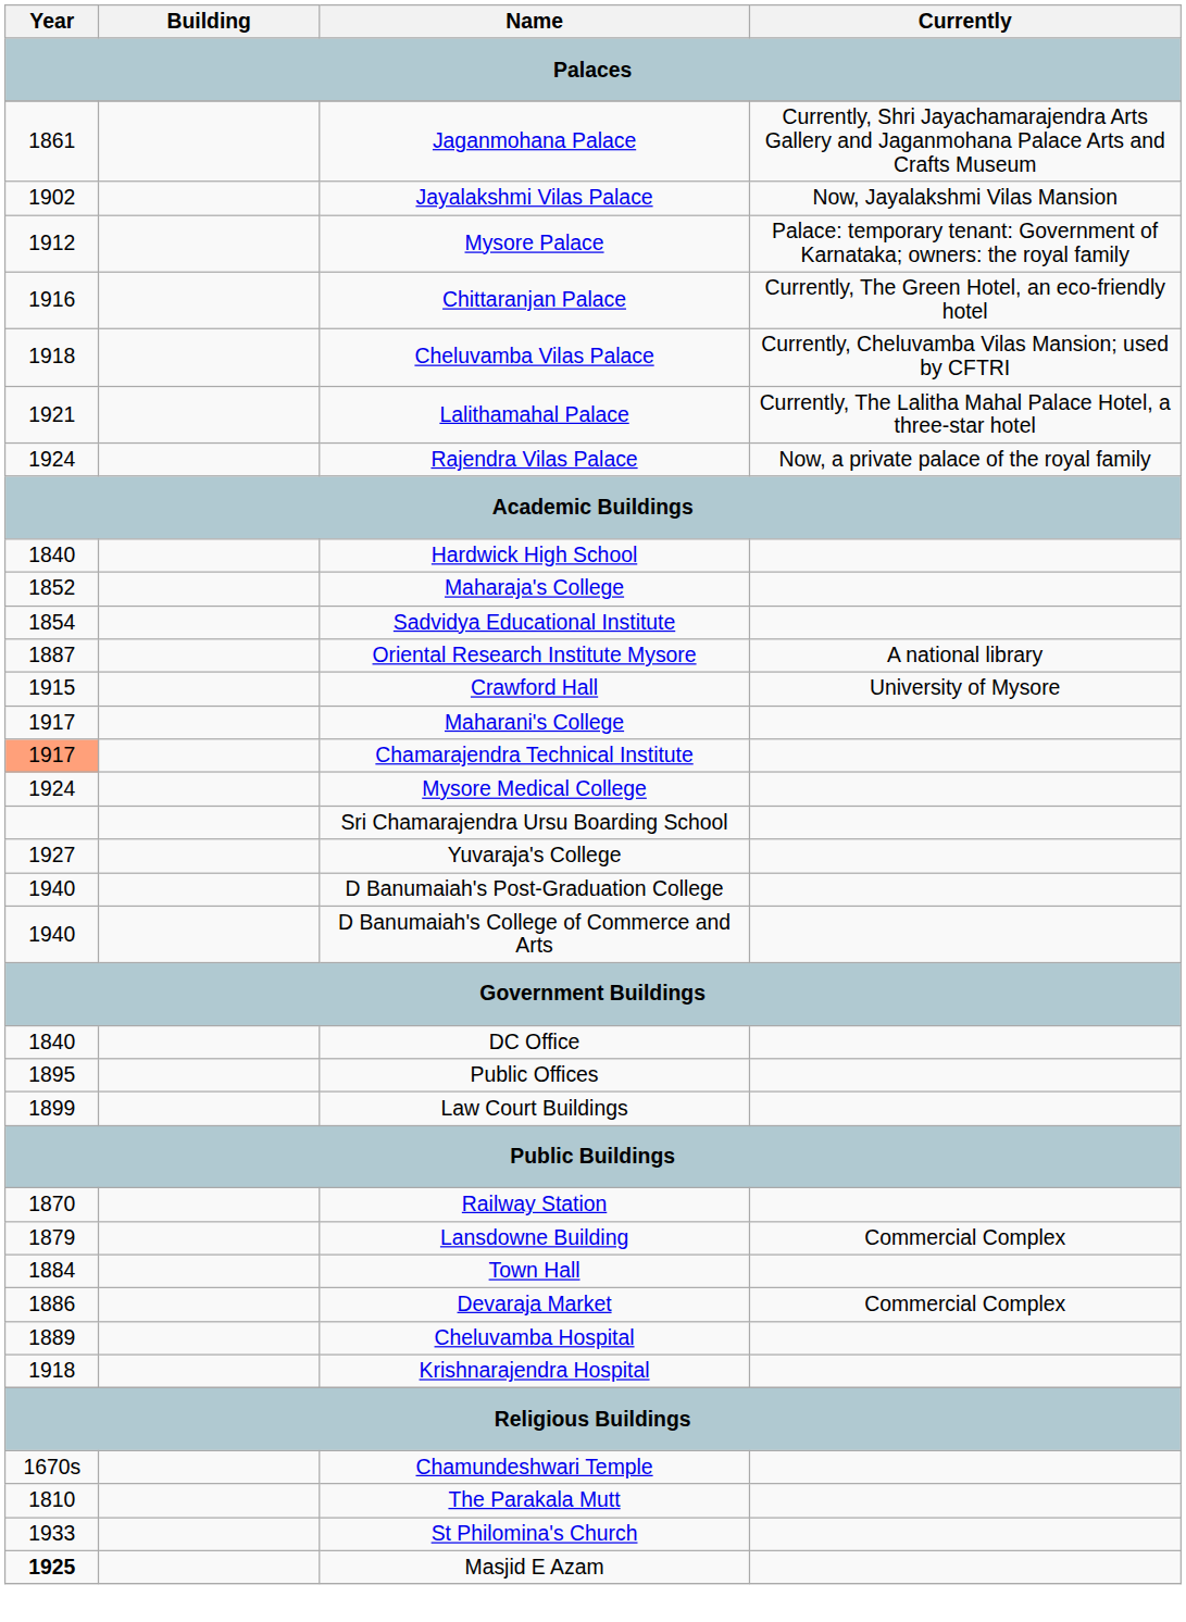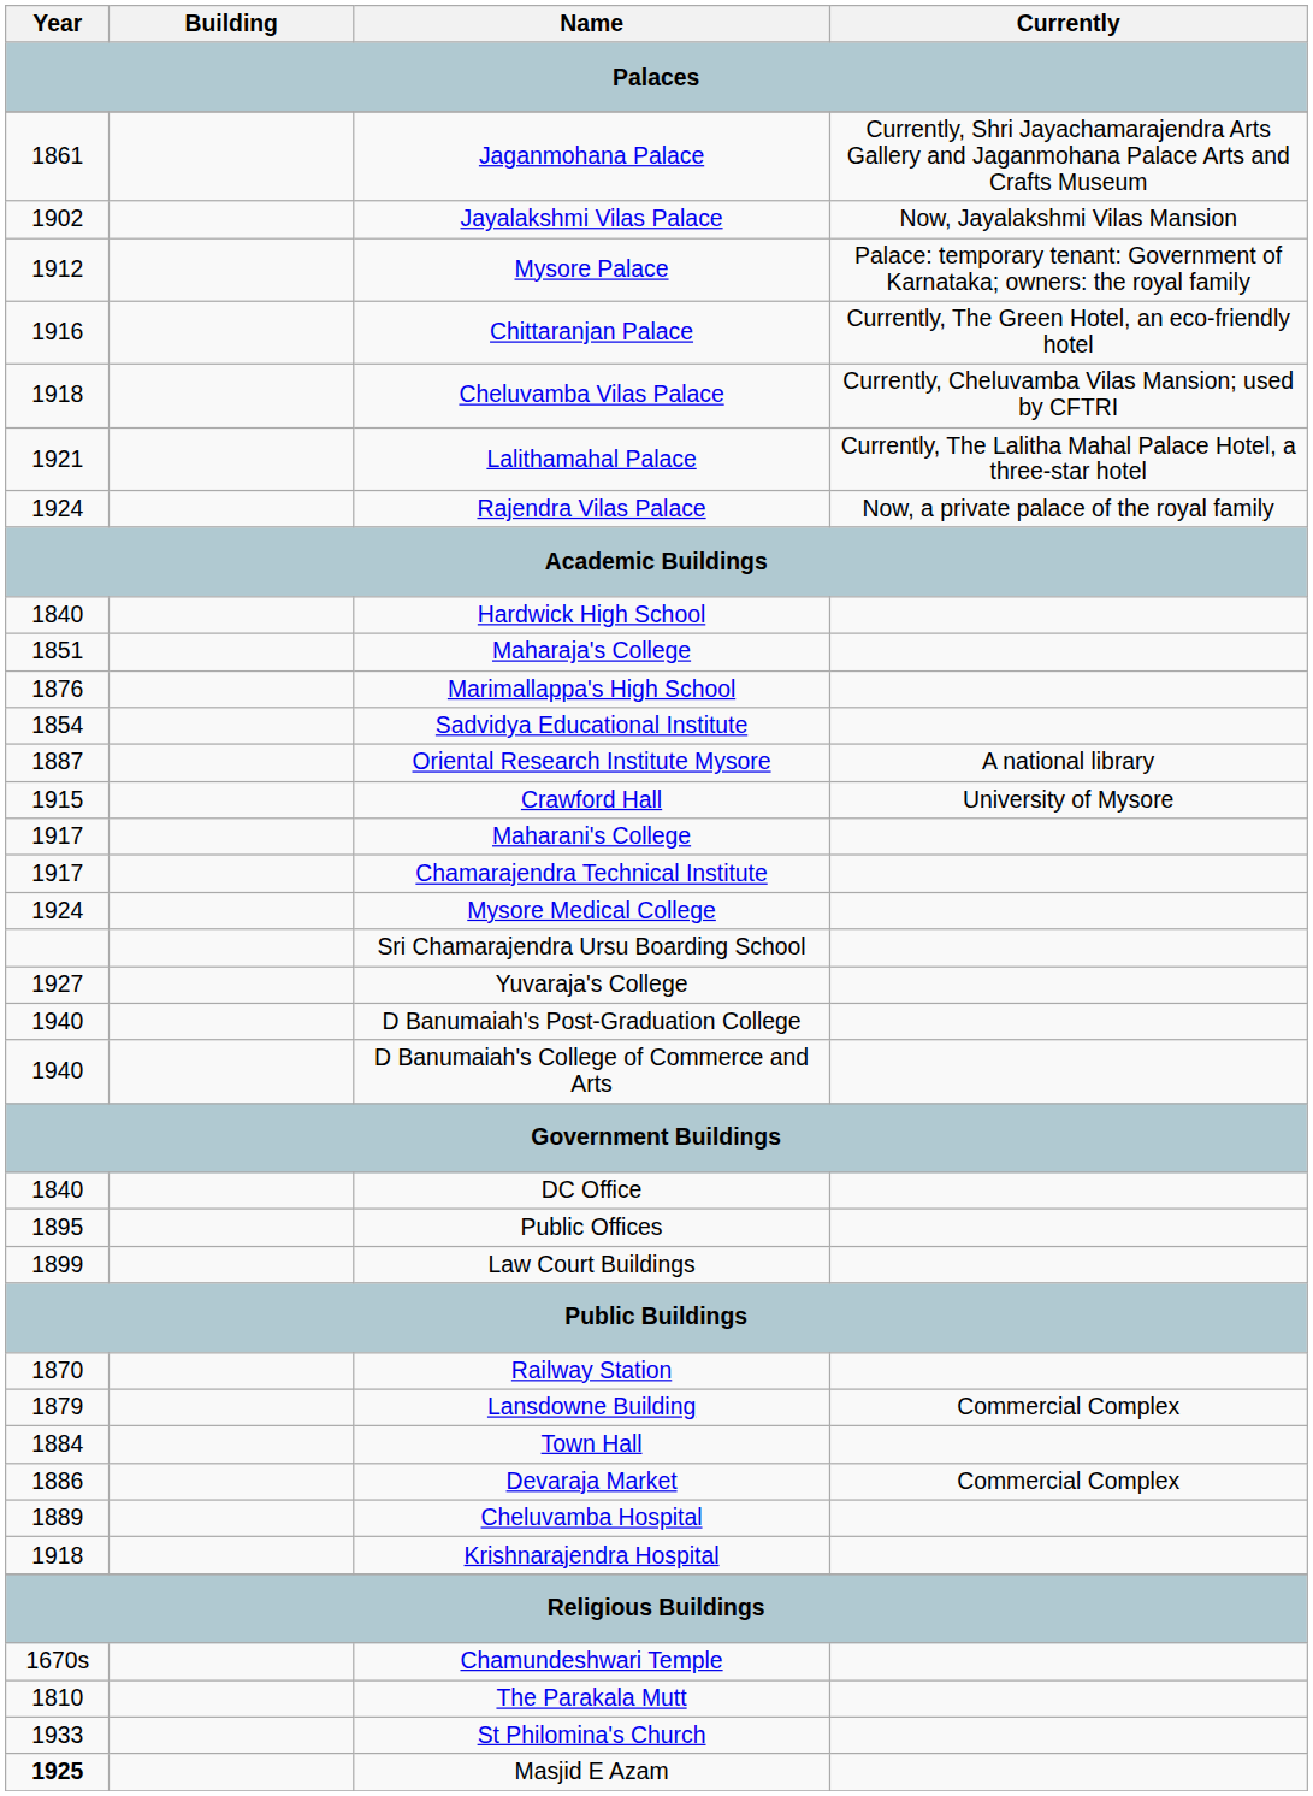Maharaja's College | Year: 1852 -> 1851
+ row: 1876 | Marimallappa's High School
Chamarajendra Technical Institute | Year: lightsalmon background -> no background
